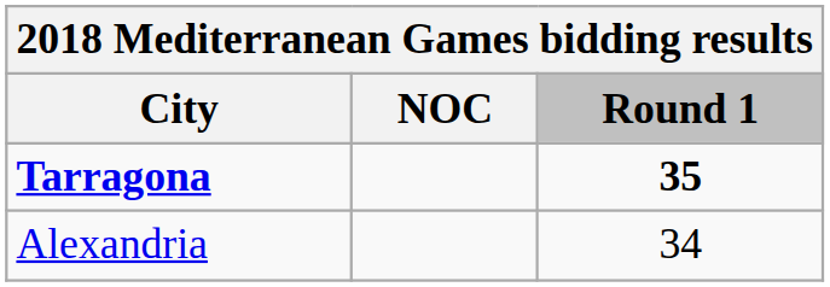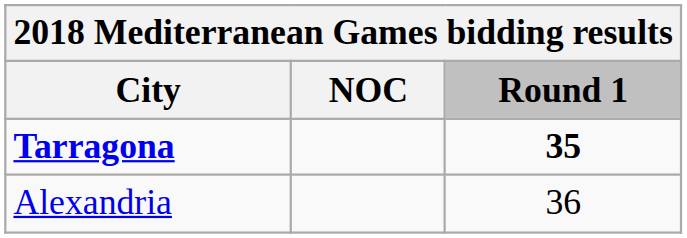Alexandria | Round 1: 34 -> 36
